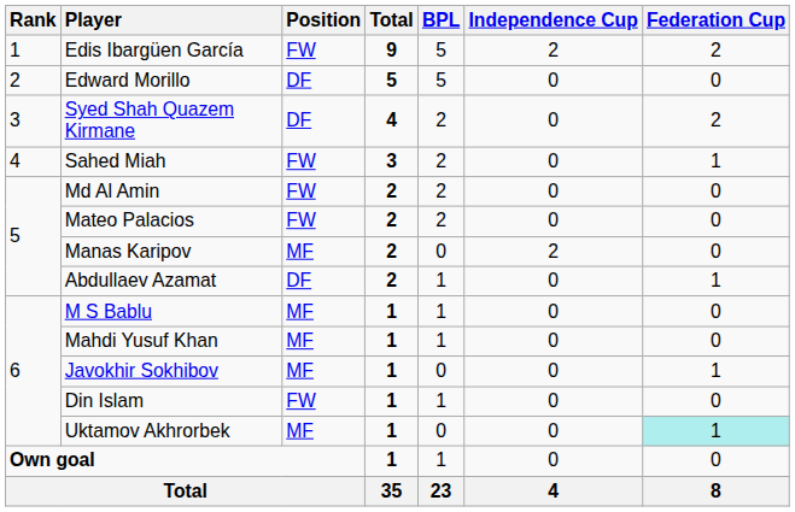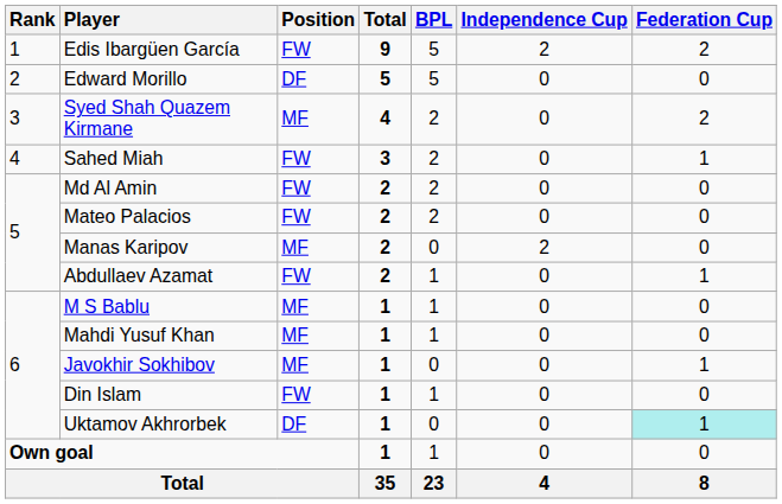Syed Shah Quazem Kirmane | Position: DF -> MF
Abdullaev Azamat | Position: DF -> FW
Uktamov Akhrorbek | Position: MF -> DF
